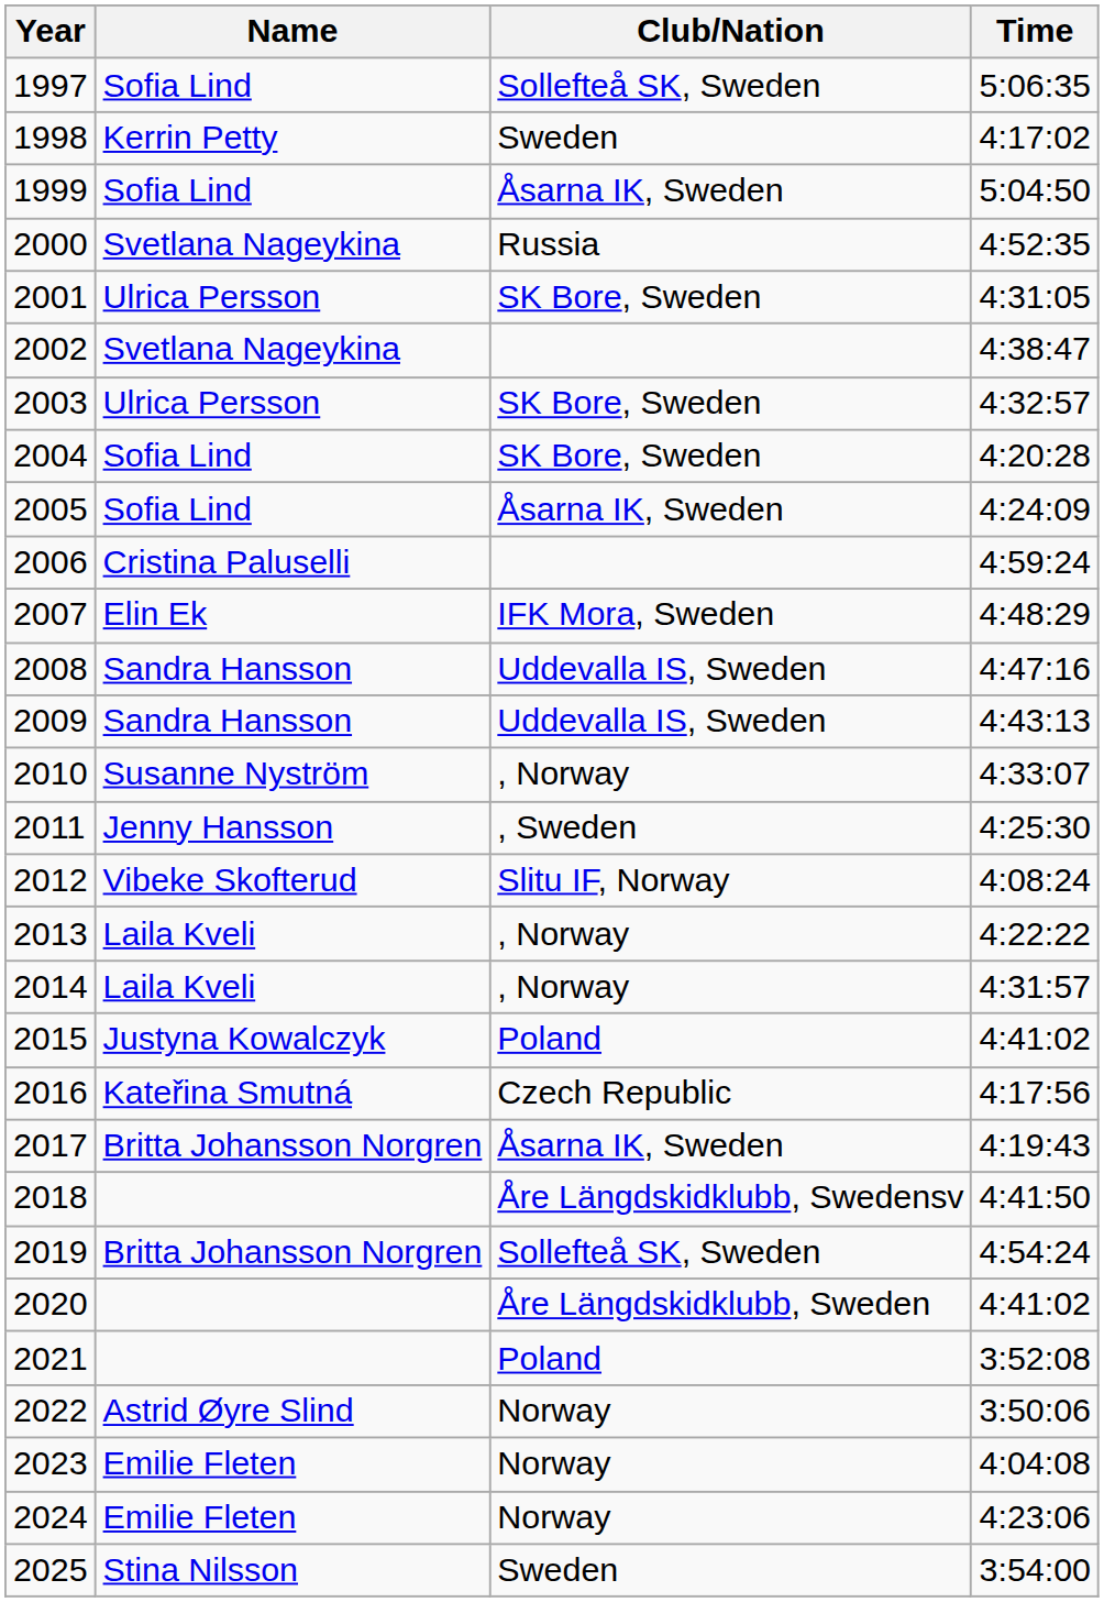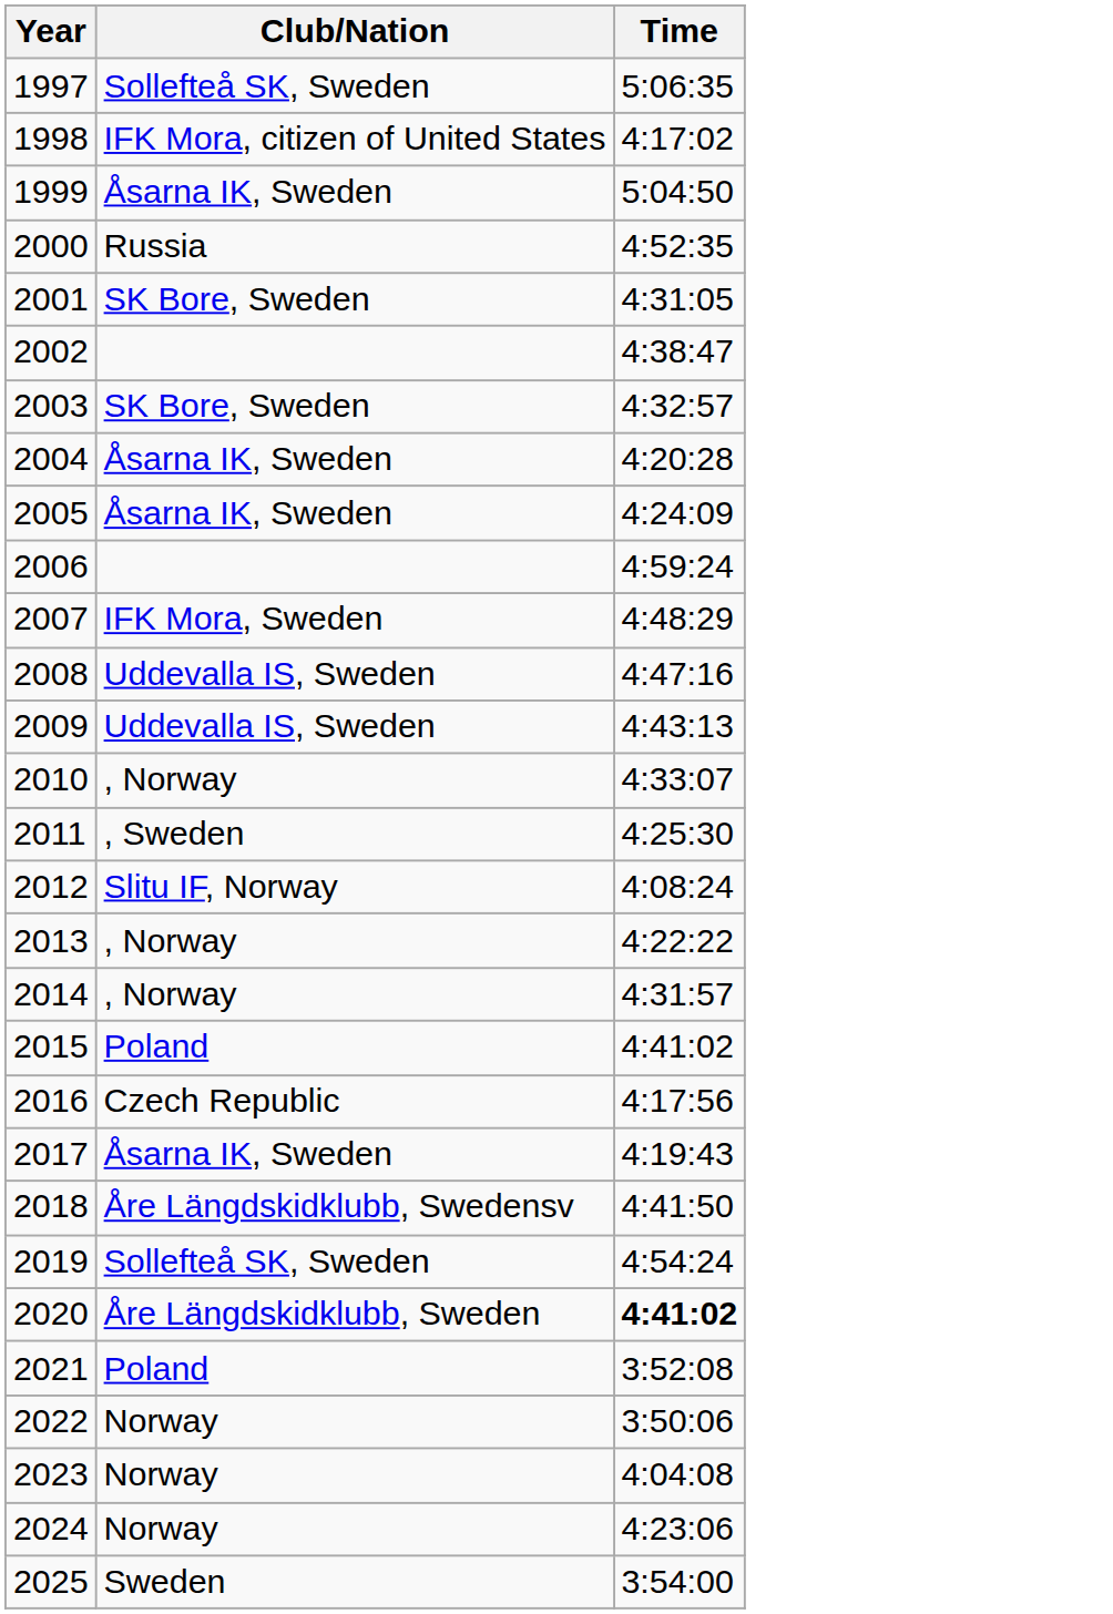- column: Name | Sofia Lind | Kerrin Petty | Sofia Lind | Svetlana Nageykina | Ulrica Persson | Svetlana Nageykina | Ulrica Persson | Sofia Lind | Sofia Lind | Cristina Paluselli | Elin Ek | Sandra Hansson | Sandra Hansson | Susanne Nyström | Jenny Hansson | Vibeke Skofterud | Laila Kveli | Laila Kveli | Justyna Kowalczyk | Kateřina Smutná | Britta Johansson Norgren | Britta Johansson Norgren | Astrid Øyre Slind | Emilie Fleten | Emilie Fleten | Stina Nilsson
1998 | Club/Nation: Sweden -> IFK Mora, citizen of United States
2004 | Club/Nation: SK Bore, Sweden -> Åsarna IK, Sweden
2020 | Time: normal -> bold
